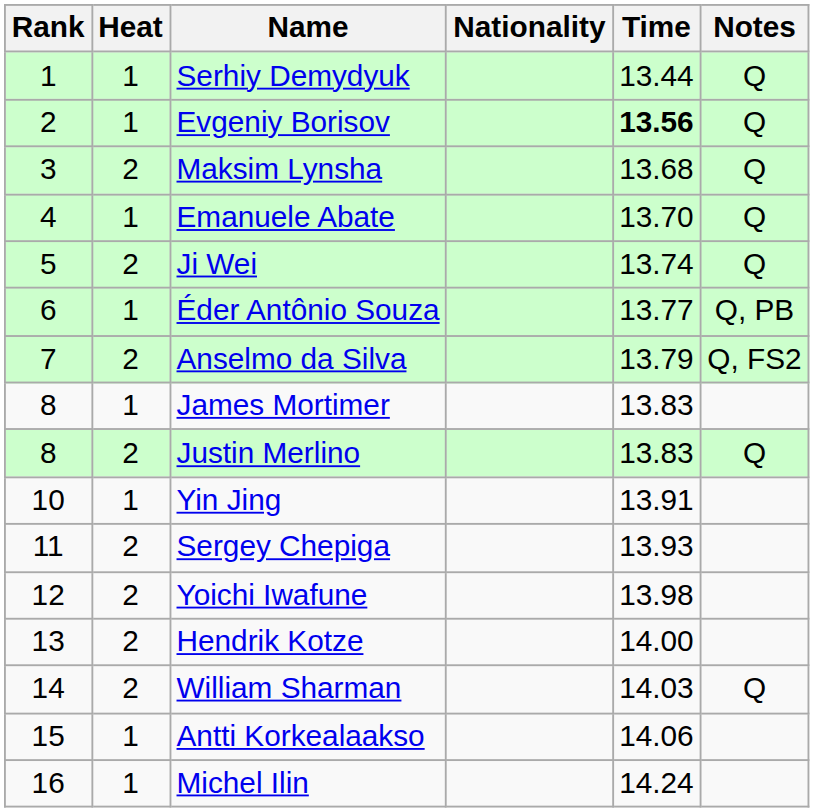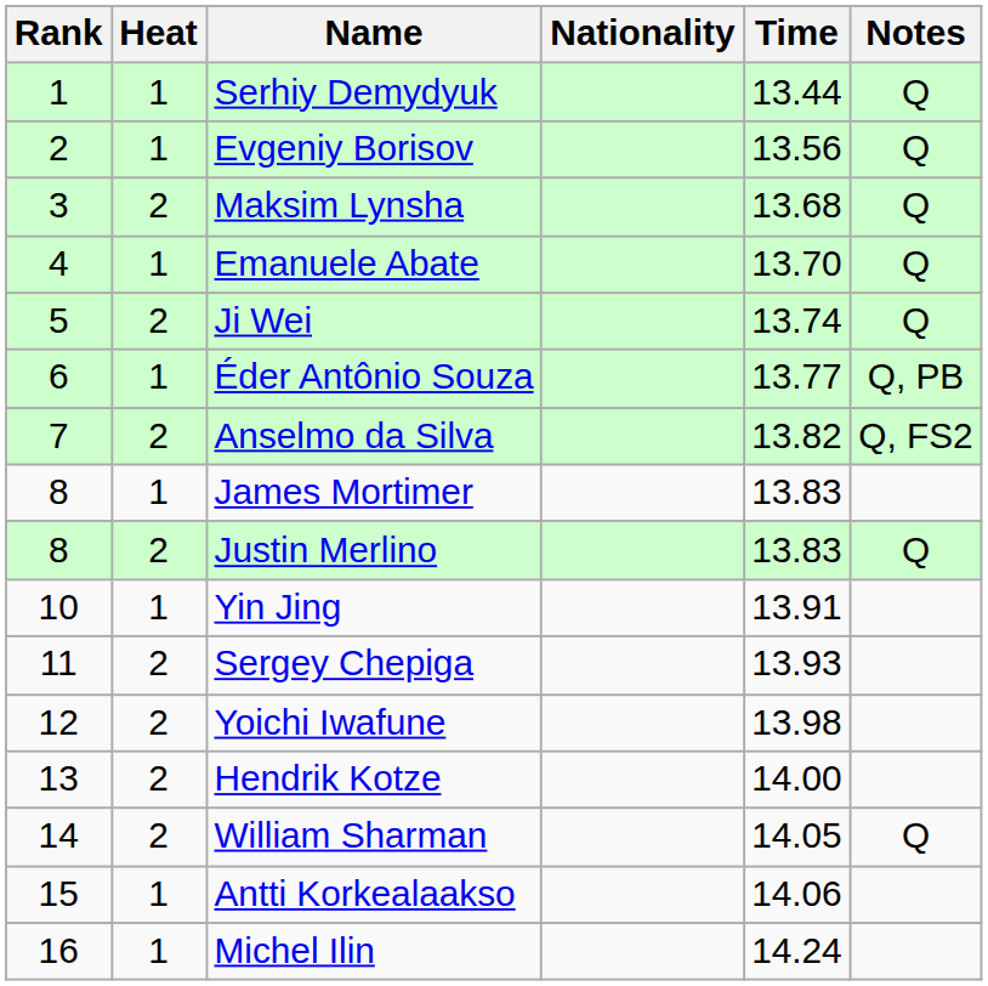Evgeniy Borisov | Time: bold -> normal
Anselmo da Silva | Time: 13.79 -> 13.82
William Sharman | Time: 14.03 -> 14.05
